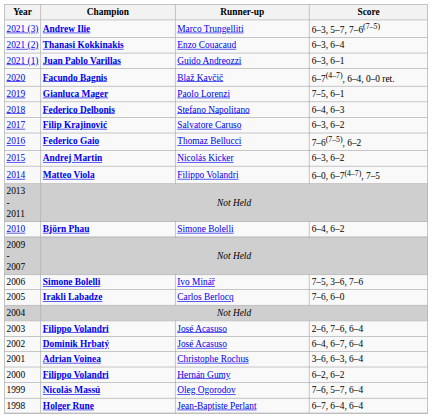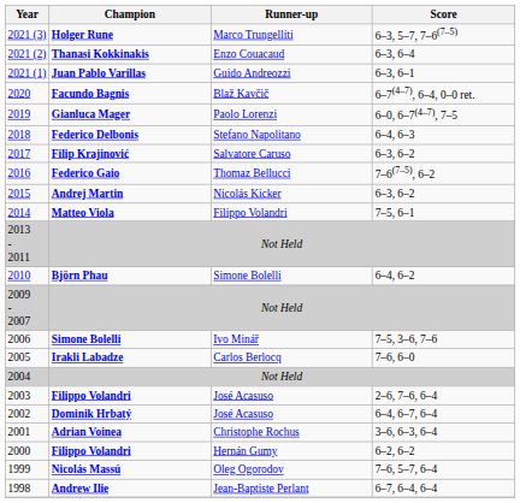2021 (3) | Champion: Andrew Ilie -> Holger Rune
2019 | Score: 7–5, 6–1 -> 6–0, 6–7(4–7), 7–5
2014 | Score: 6–0, 6–7(4–7), 7–5 -> 7–5, 6–1
1998 | Champion: Holger Rune -> Andrew Ilie
